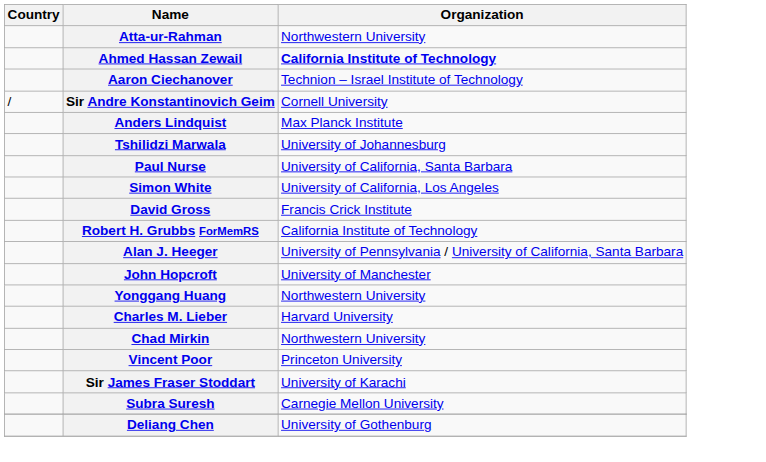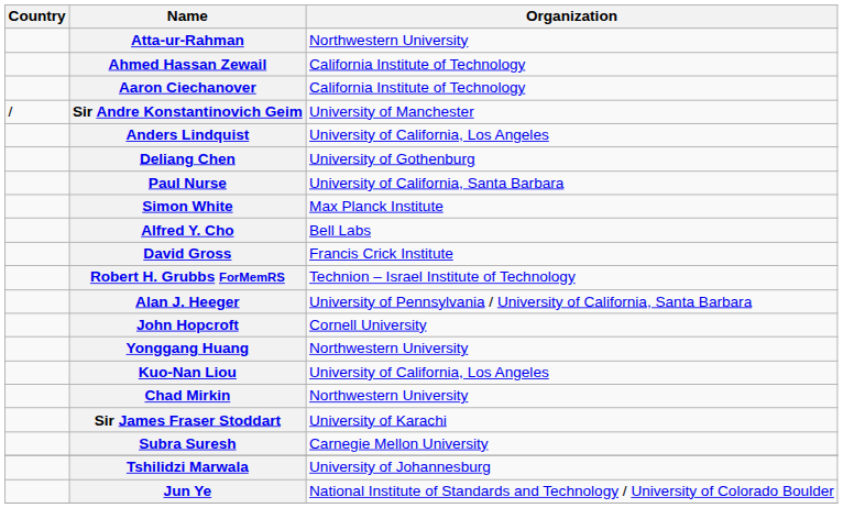Ahmed Hassan Zewail | Organization: bold -> normal
Aaron Ciechanover | Organization: Technion – Israel Institute of Technology -> California Institute of Technology
Sir Andre Konstantinovich Geim | Organization: Cornell University -> University of Manchester
Anders Lindquist | Organization: Max Planck Institute -> University of California, Los Angeles
rows swapped: Deliang Chen <-> Tshilidzi Marwala
Simon White | Organization: University of California, Los Angeles -> Max Planck Institute
+ row: Alfred Y. Cho | Bell Labs
Robert H. Grubbs ForMemRS | Organization: California Institute of Technology -> Technion – Israel Institute of Technology
John Hopcroft | Organization: University of Manchester -> Cornell University
- row: Charles M. Lieber | Harvard University
+ row: Kuo-Nan Liou | University of California, Los Angeles
- row: Vincent Poor | Princeton University
+ row: Jun Ye | National Institute of Standards and Technology / University of Colorado Boulder
